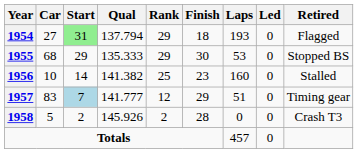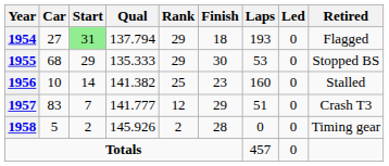1957 | Start: lightblue background -> no background
1957 | Retired: Timing gear -> Crash T3
1958 | Retired: Crash T3 -> Timing gear
